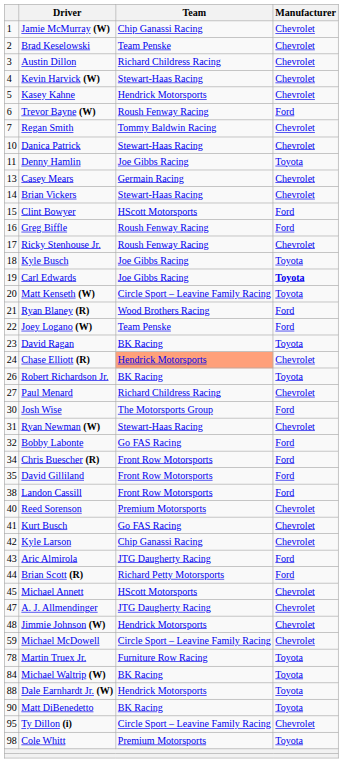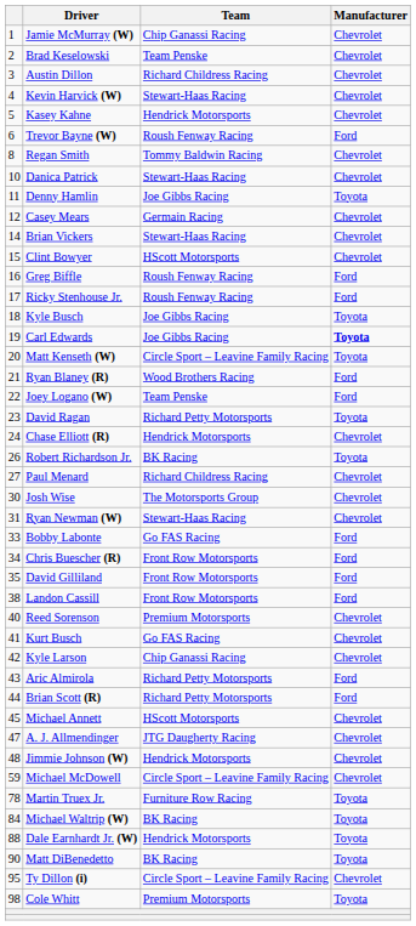Regan Smith | column 1: 7 -> 8
Casey Mears | column 1: 13 -> 12
Clint Bowyer | Manufacturer: Ford -> Chevrolet
Ricky Stenhouse Jr. | Manufacturer: Chevrolet -> Ford
David Ragan | Team: BK Racing -> Richard Petty Motorsports
Chase Elliott (R) | Team: lightsalmon background -> no background
Josh Wise | Manufacturer: Ford -> Chevrolet
Bobby Labonte | column 1: 32 -> 33
Aric Almirola | Team: JTG Daugherty Racing -> Richard Petty Motorsports
